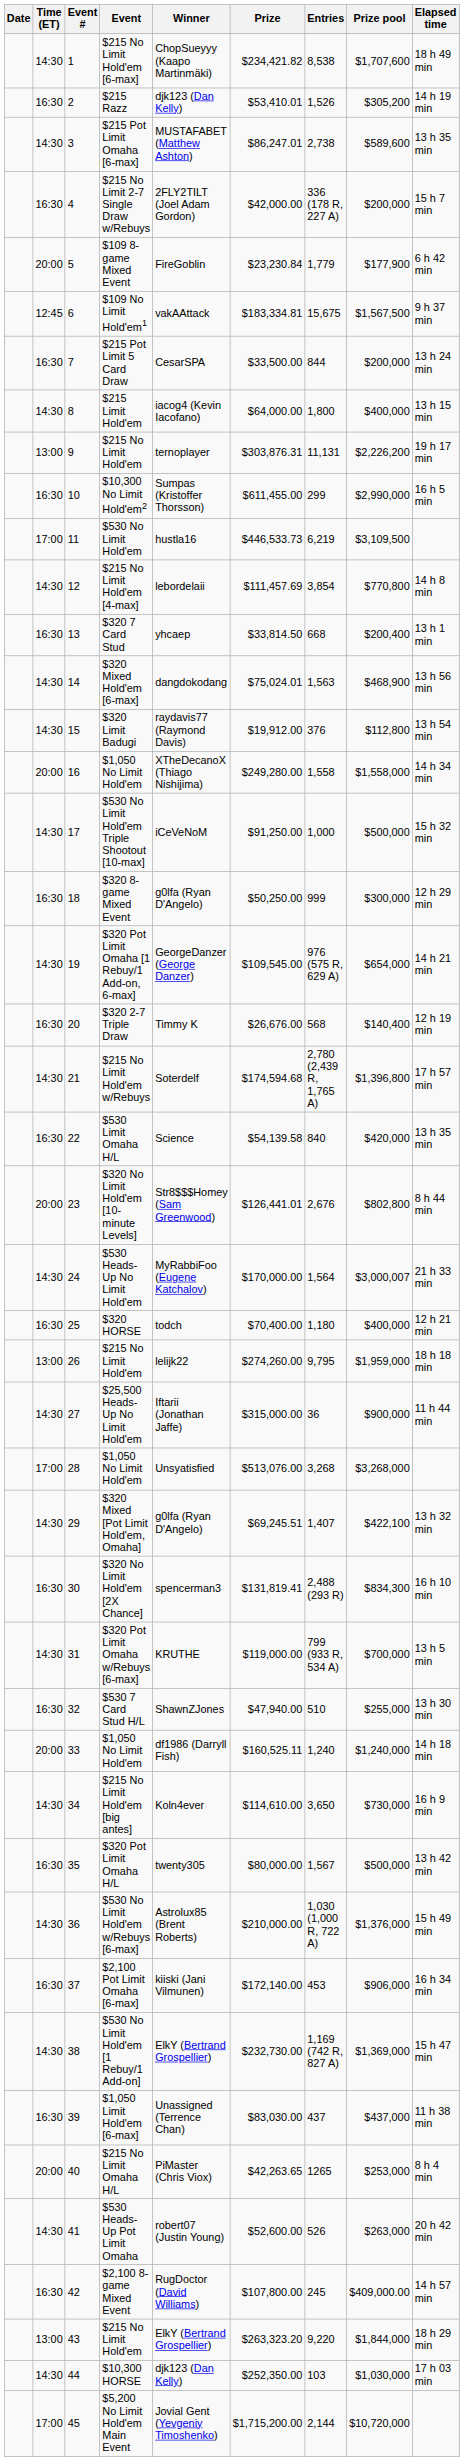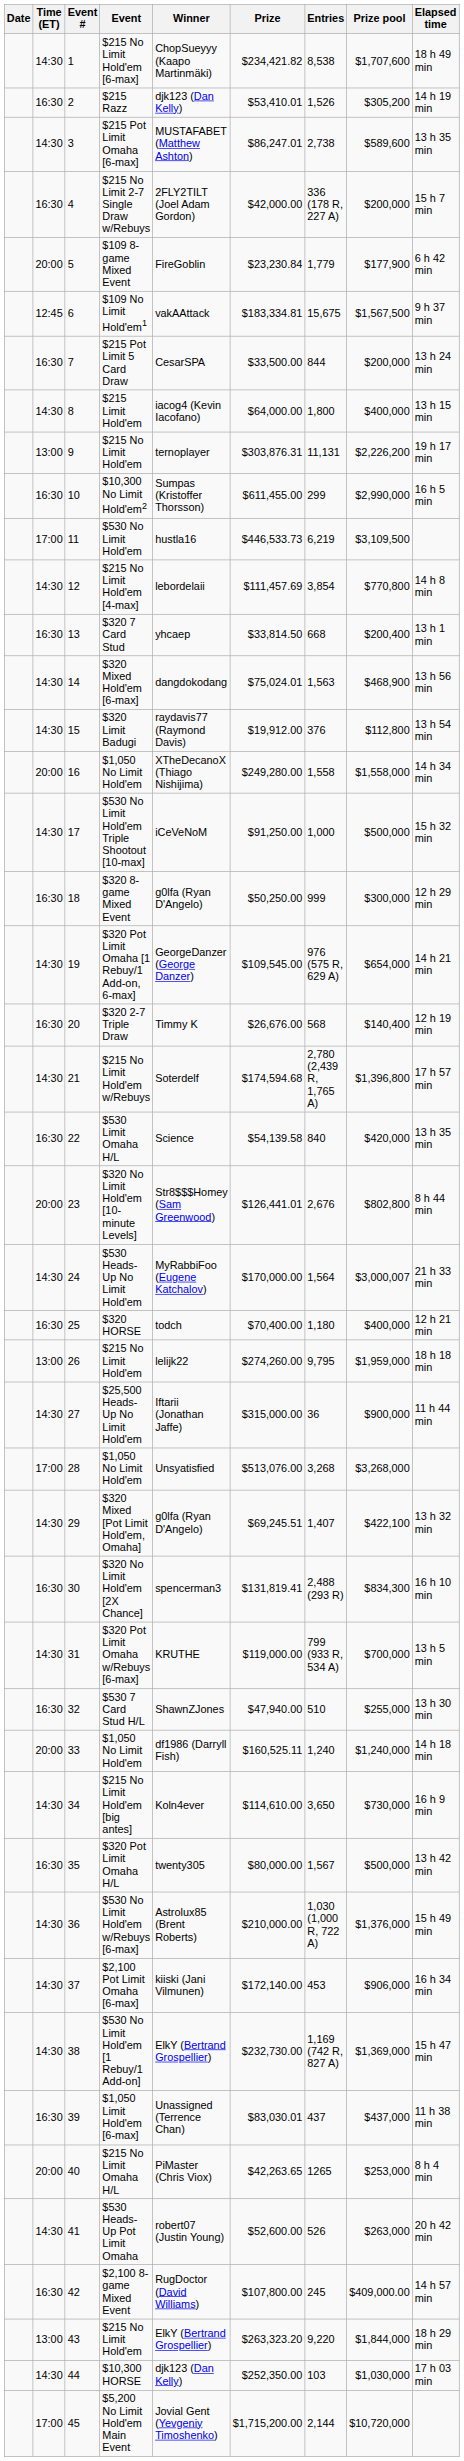$2,100 Pot Limit Omaha [6-max] | Time (ET): 16:30 -> 14:30
$1,050 Limit Hold'em [6-max] | Prize: $83,030.00 -> $83,030.01
